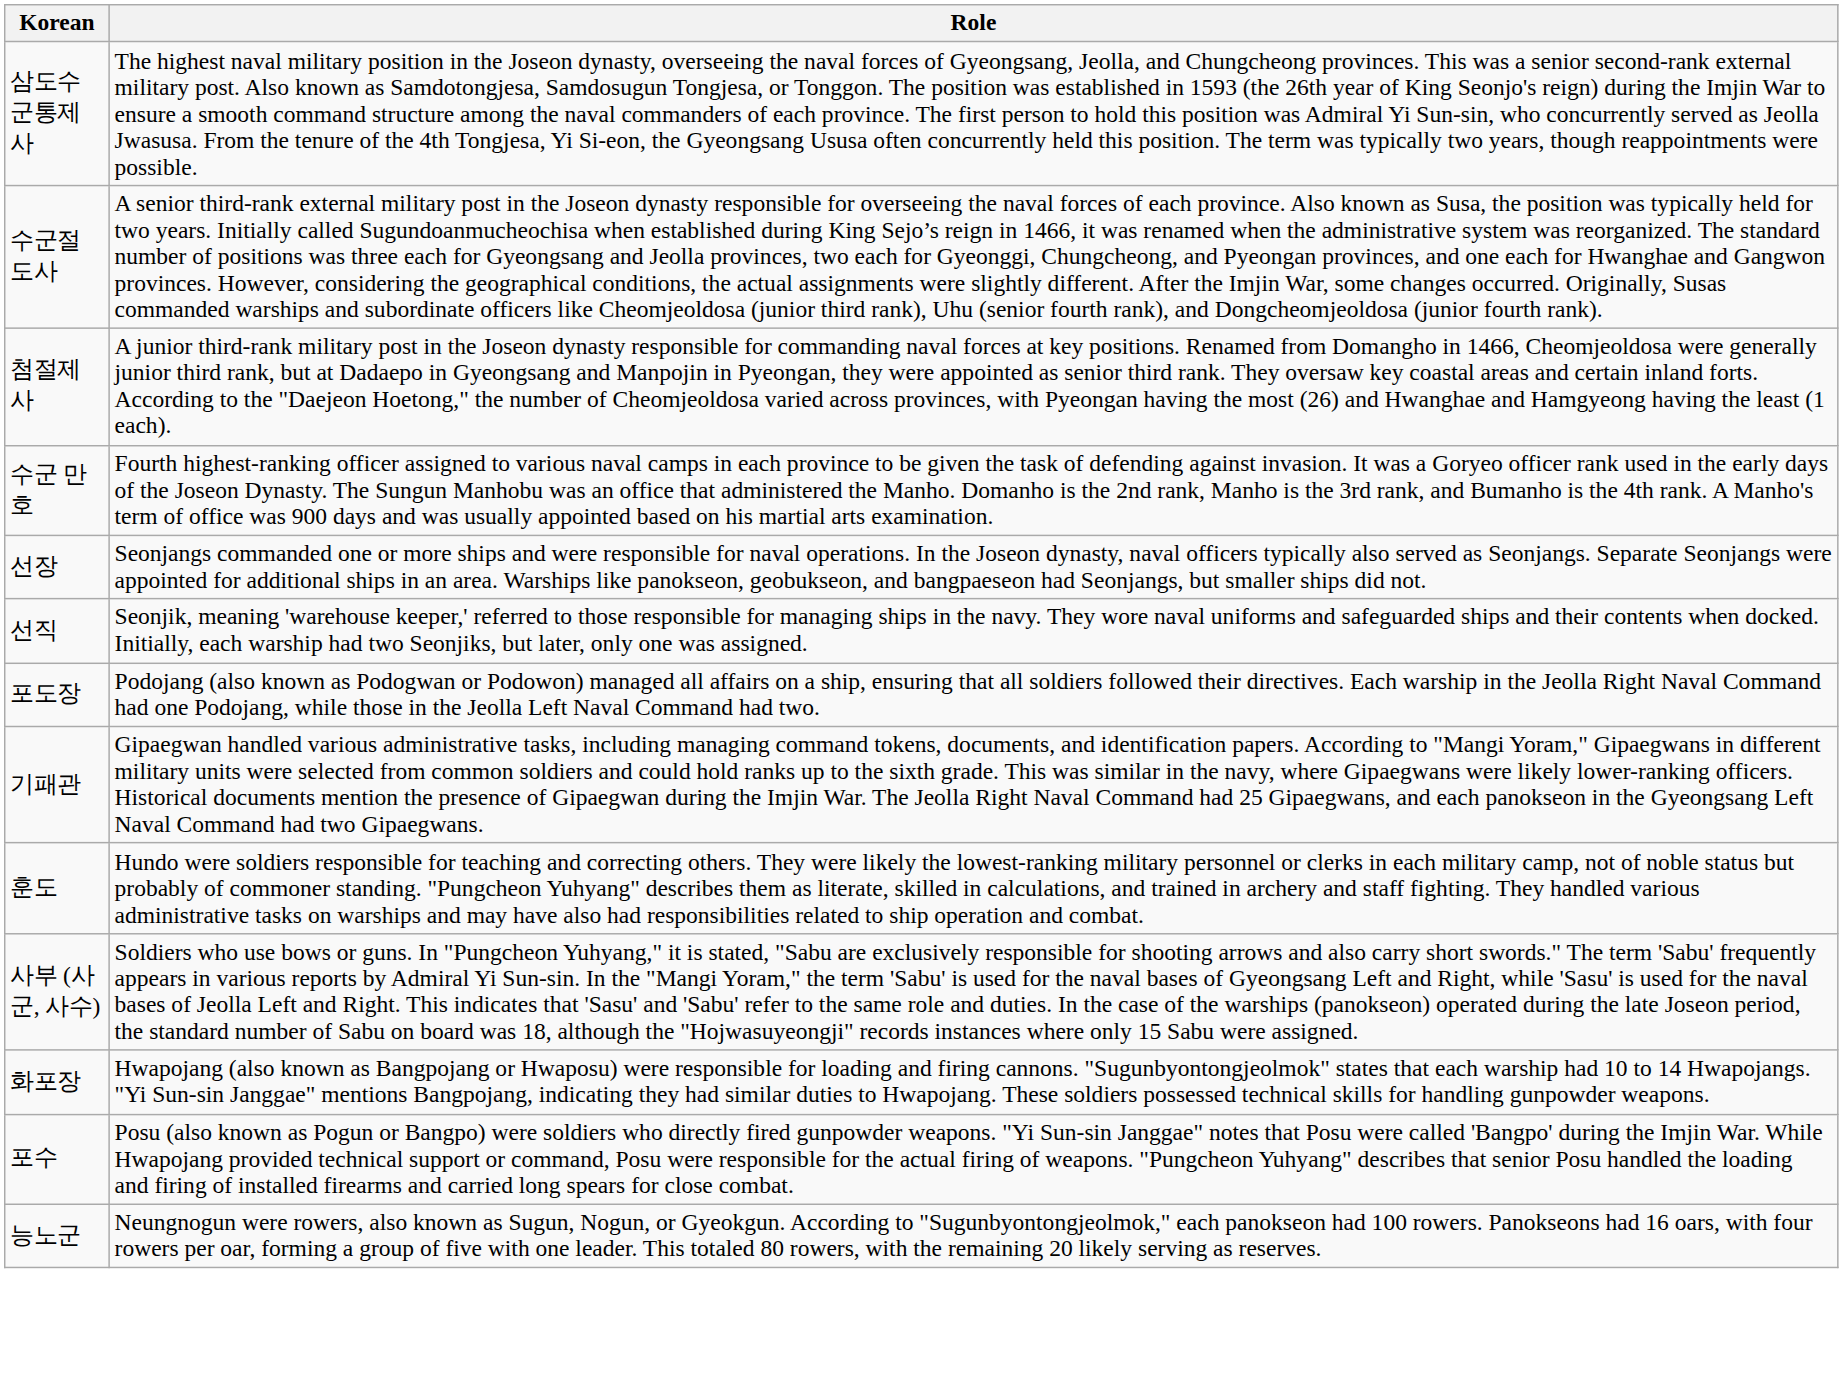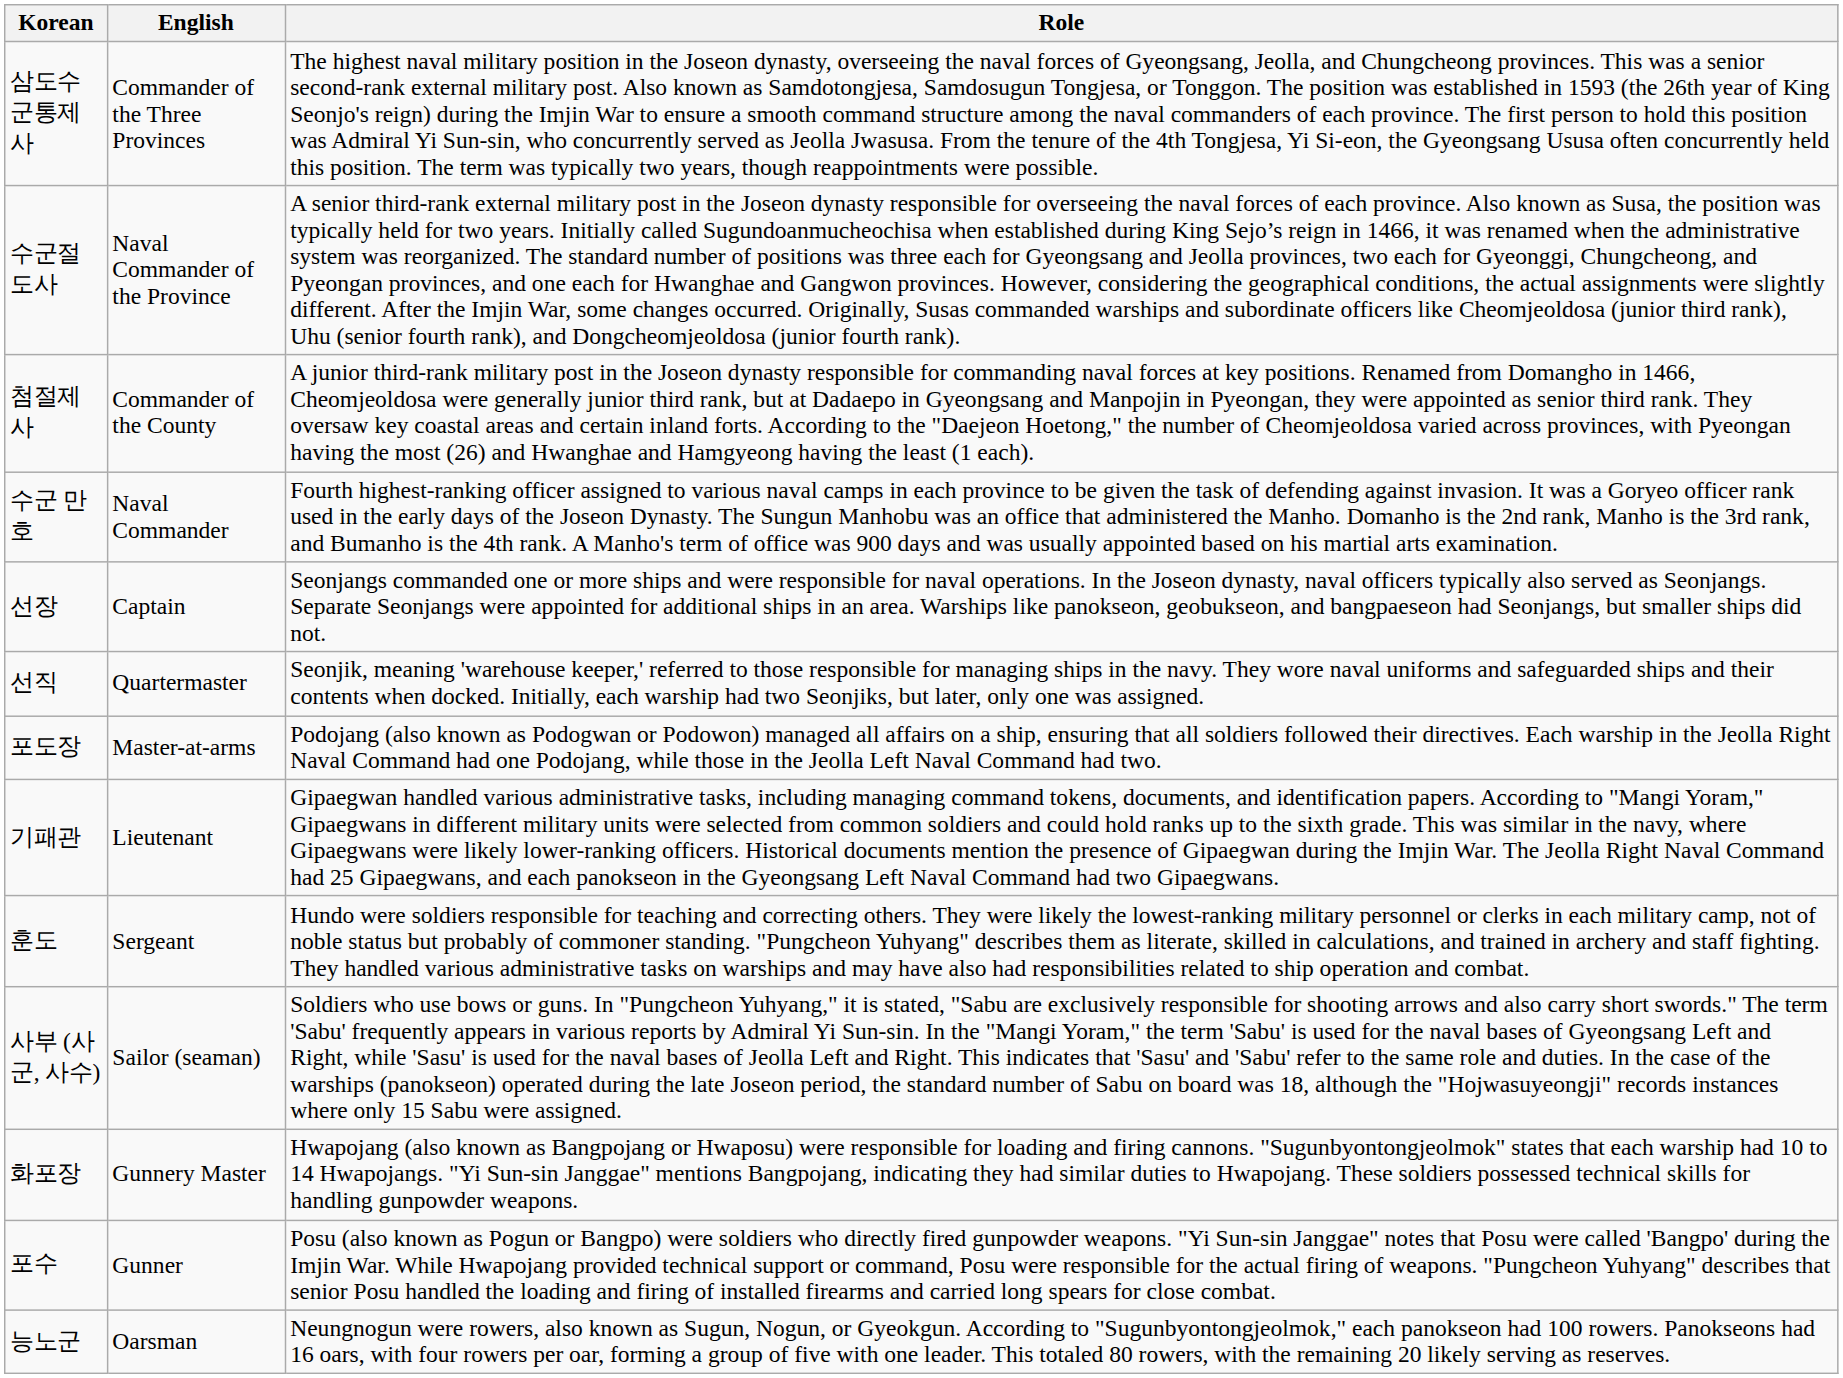+ column: English | Commander of the Three Provinces | Naval Commander of the Province | Commander of the County | Naval Commander | Captain | Quartermaster | Master-at-arms | Lieutenant | Sergeant | Sailor (seaman) | Gunnery Master | Gunner | Oarsman
